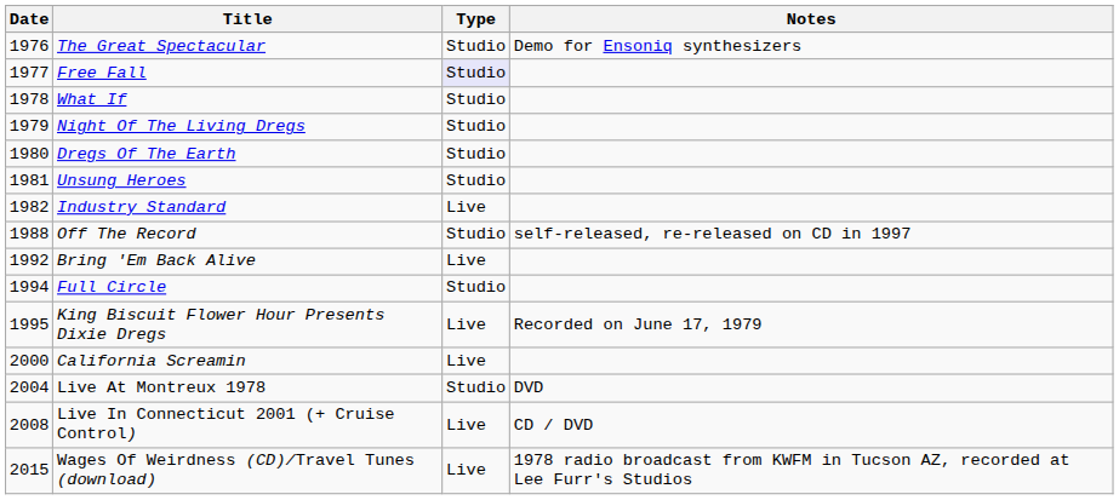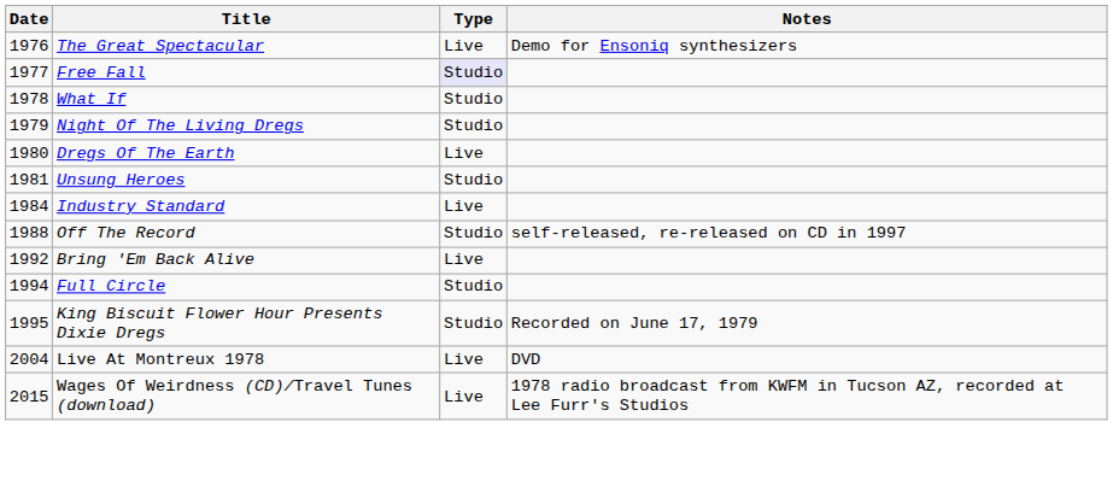The Great Spectacular | Type: Studio -> Live
Dregs Of The Earth | Type: Studio -> Live
Industry Standard | Date: 1982 -> 1984
King Biscuit Flower Hour Presents Dixie Dregs | Type: Live -> Studio
- row: 2000 | California Screamin | Live
Live At Montreux 1978 | Type: Studio -> Live
- row: 2008 | Live In Connecticut 2001 (+ Cruise Control) | Live | CD / DVD
